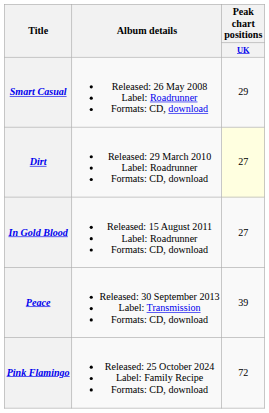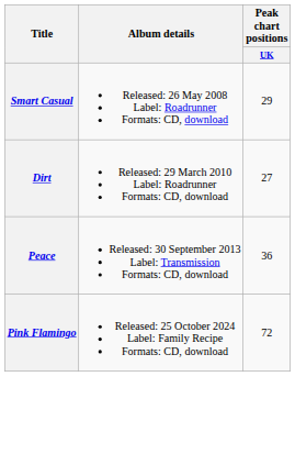Dirt | Peak chart positions / UK: lightyellow background -> no background
- row: In Gold Blood | Released: 15 August 2011 Label: Roadrunner Formats: CD, download | 27
Peace | Peak chart positions / UK: 39 -> 36
